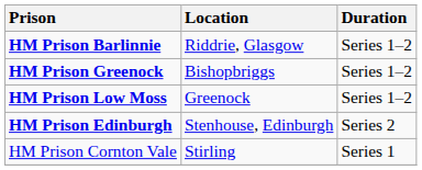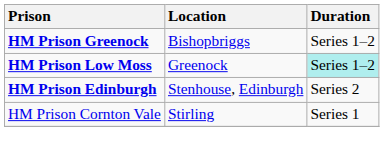- row: HM Prison Barlinnie | Riddrie, Glasgow | Series 1–2
HM Prison Low Moss | Duration: no background -> paleturquoise background
